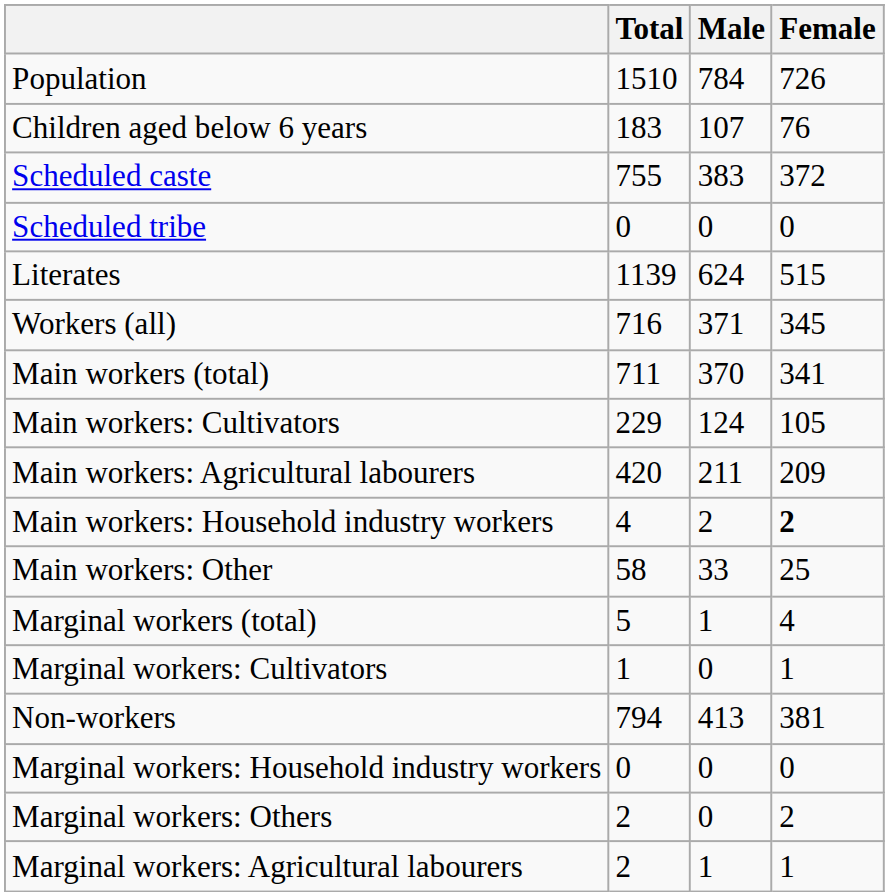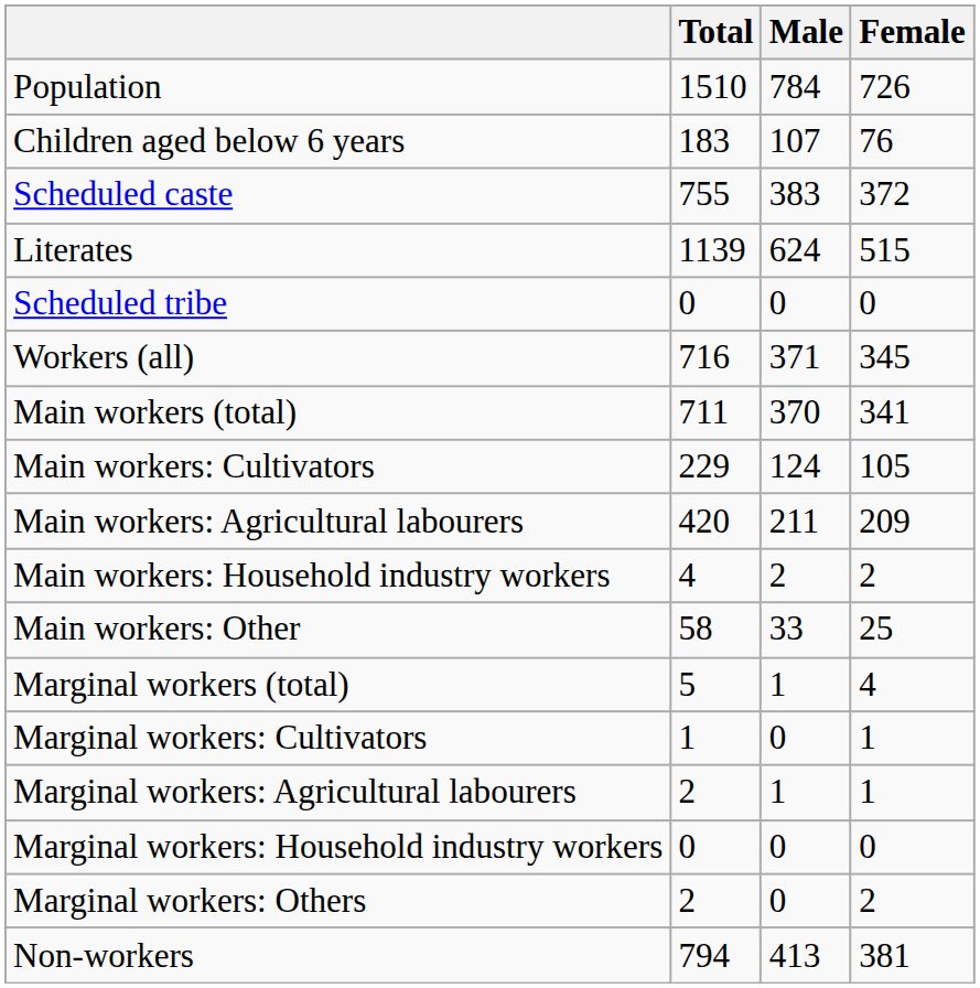rows swapped: Scheduled tribe <-> Literates
Main workers: Household industry workers | Female: bold -> normal
rows swapped: Marginal workers: Agricultural labourers <-> Non-workers
